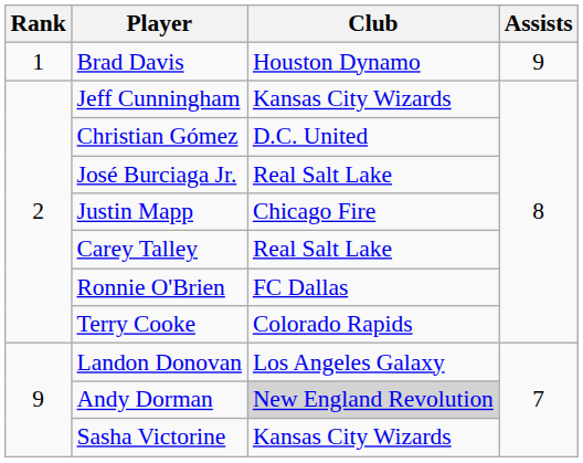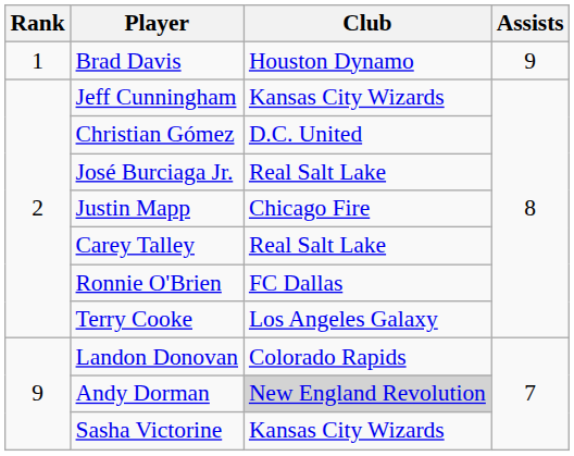Terry Cooke | Club: Colorado Rapids -> Los Angeles Galaxy
Landon Donovan | Club: Los Angeles Galaxy -> Colorado Rapids
